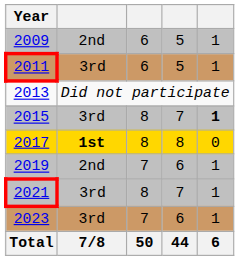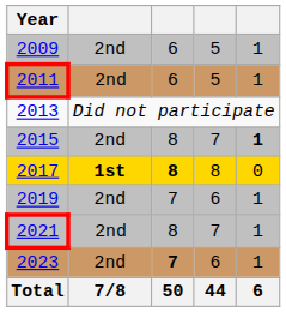2011 | column 2: 3rd -> 2nd
2015 | column 2: 3rd -> 2nd
2017 | column 3: normal -> bold
2021 | column 2: 3rd -> 2nd
2023 | column 2: 3rd -> 2nd
2023 | column 3: normal -> bold
